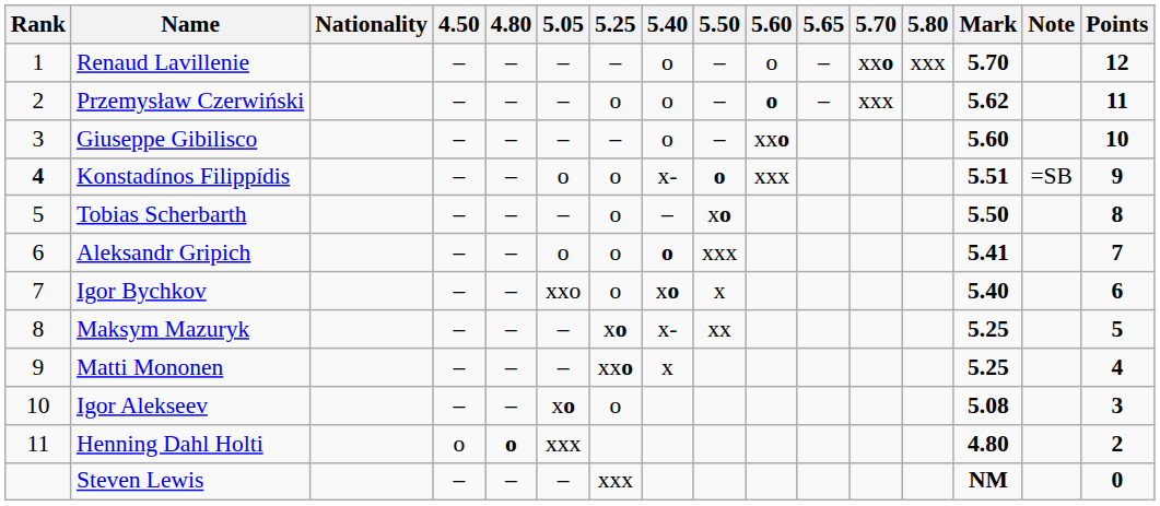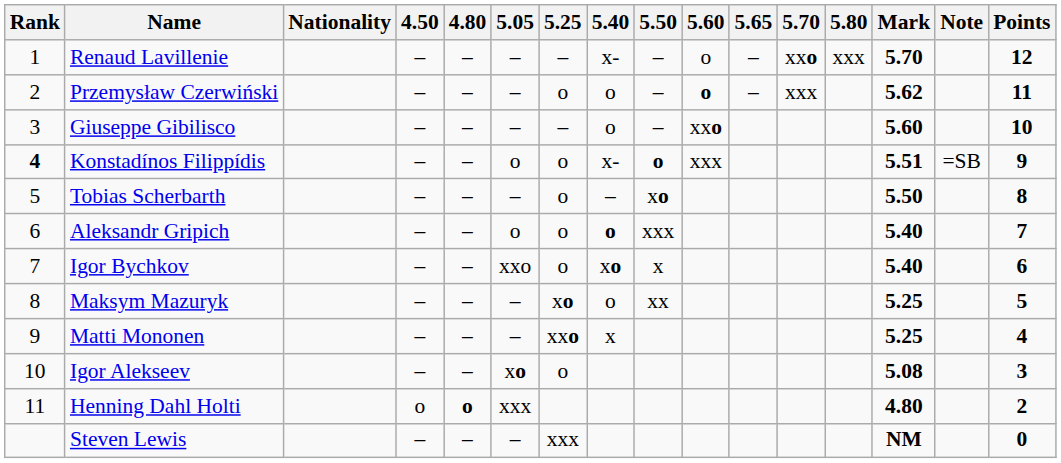Renaud Lavillenie | 5.40: o -> x-
Aleksandr Gripich | Mark: 5.41 -> 5.40
Maksym Mazuryk | 5.40: x- -> o
